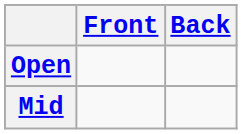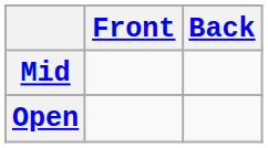rows swapped: Mid <-> Open
